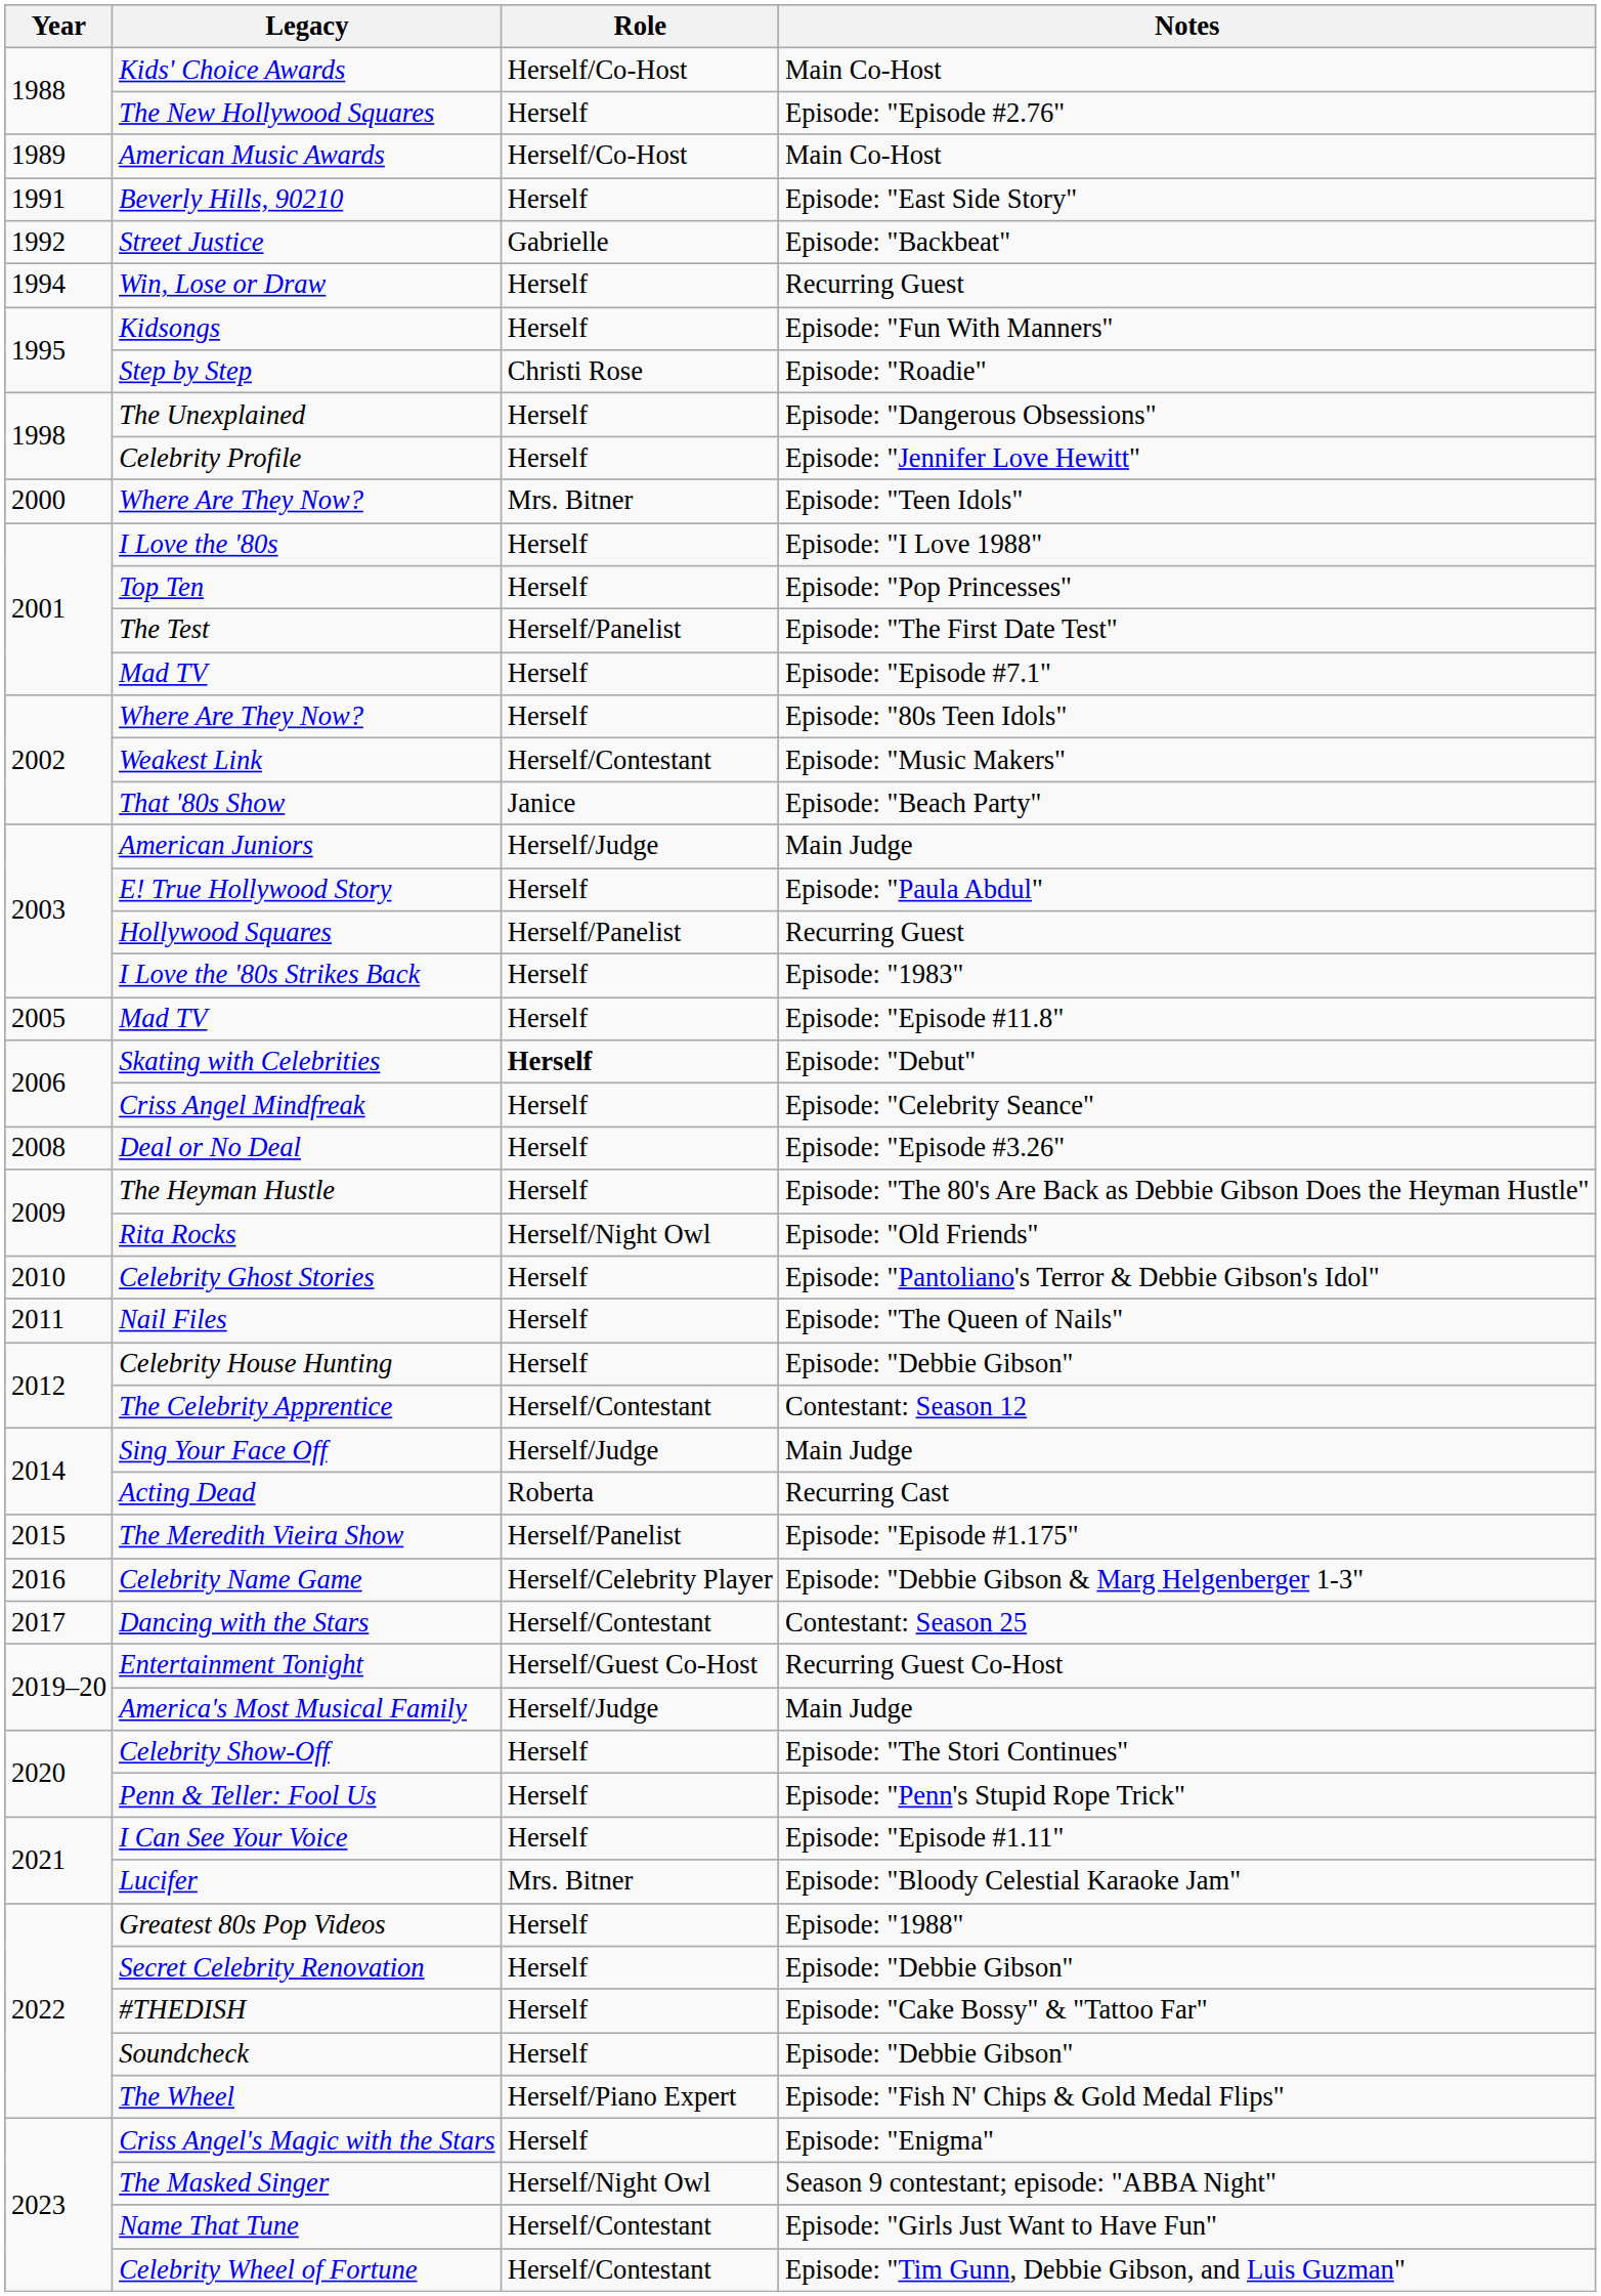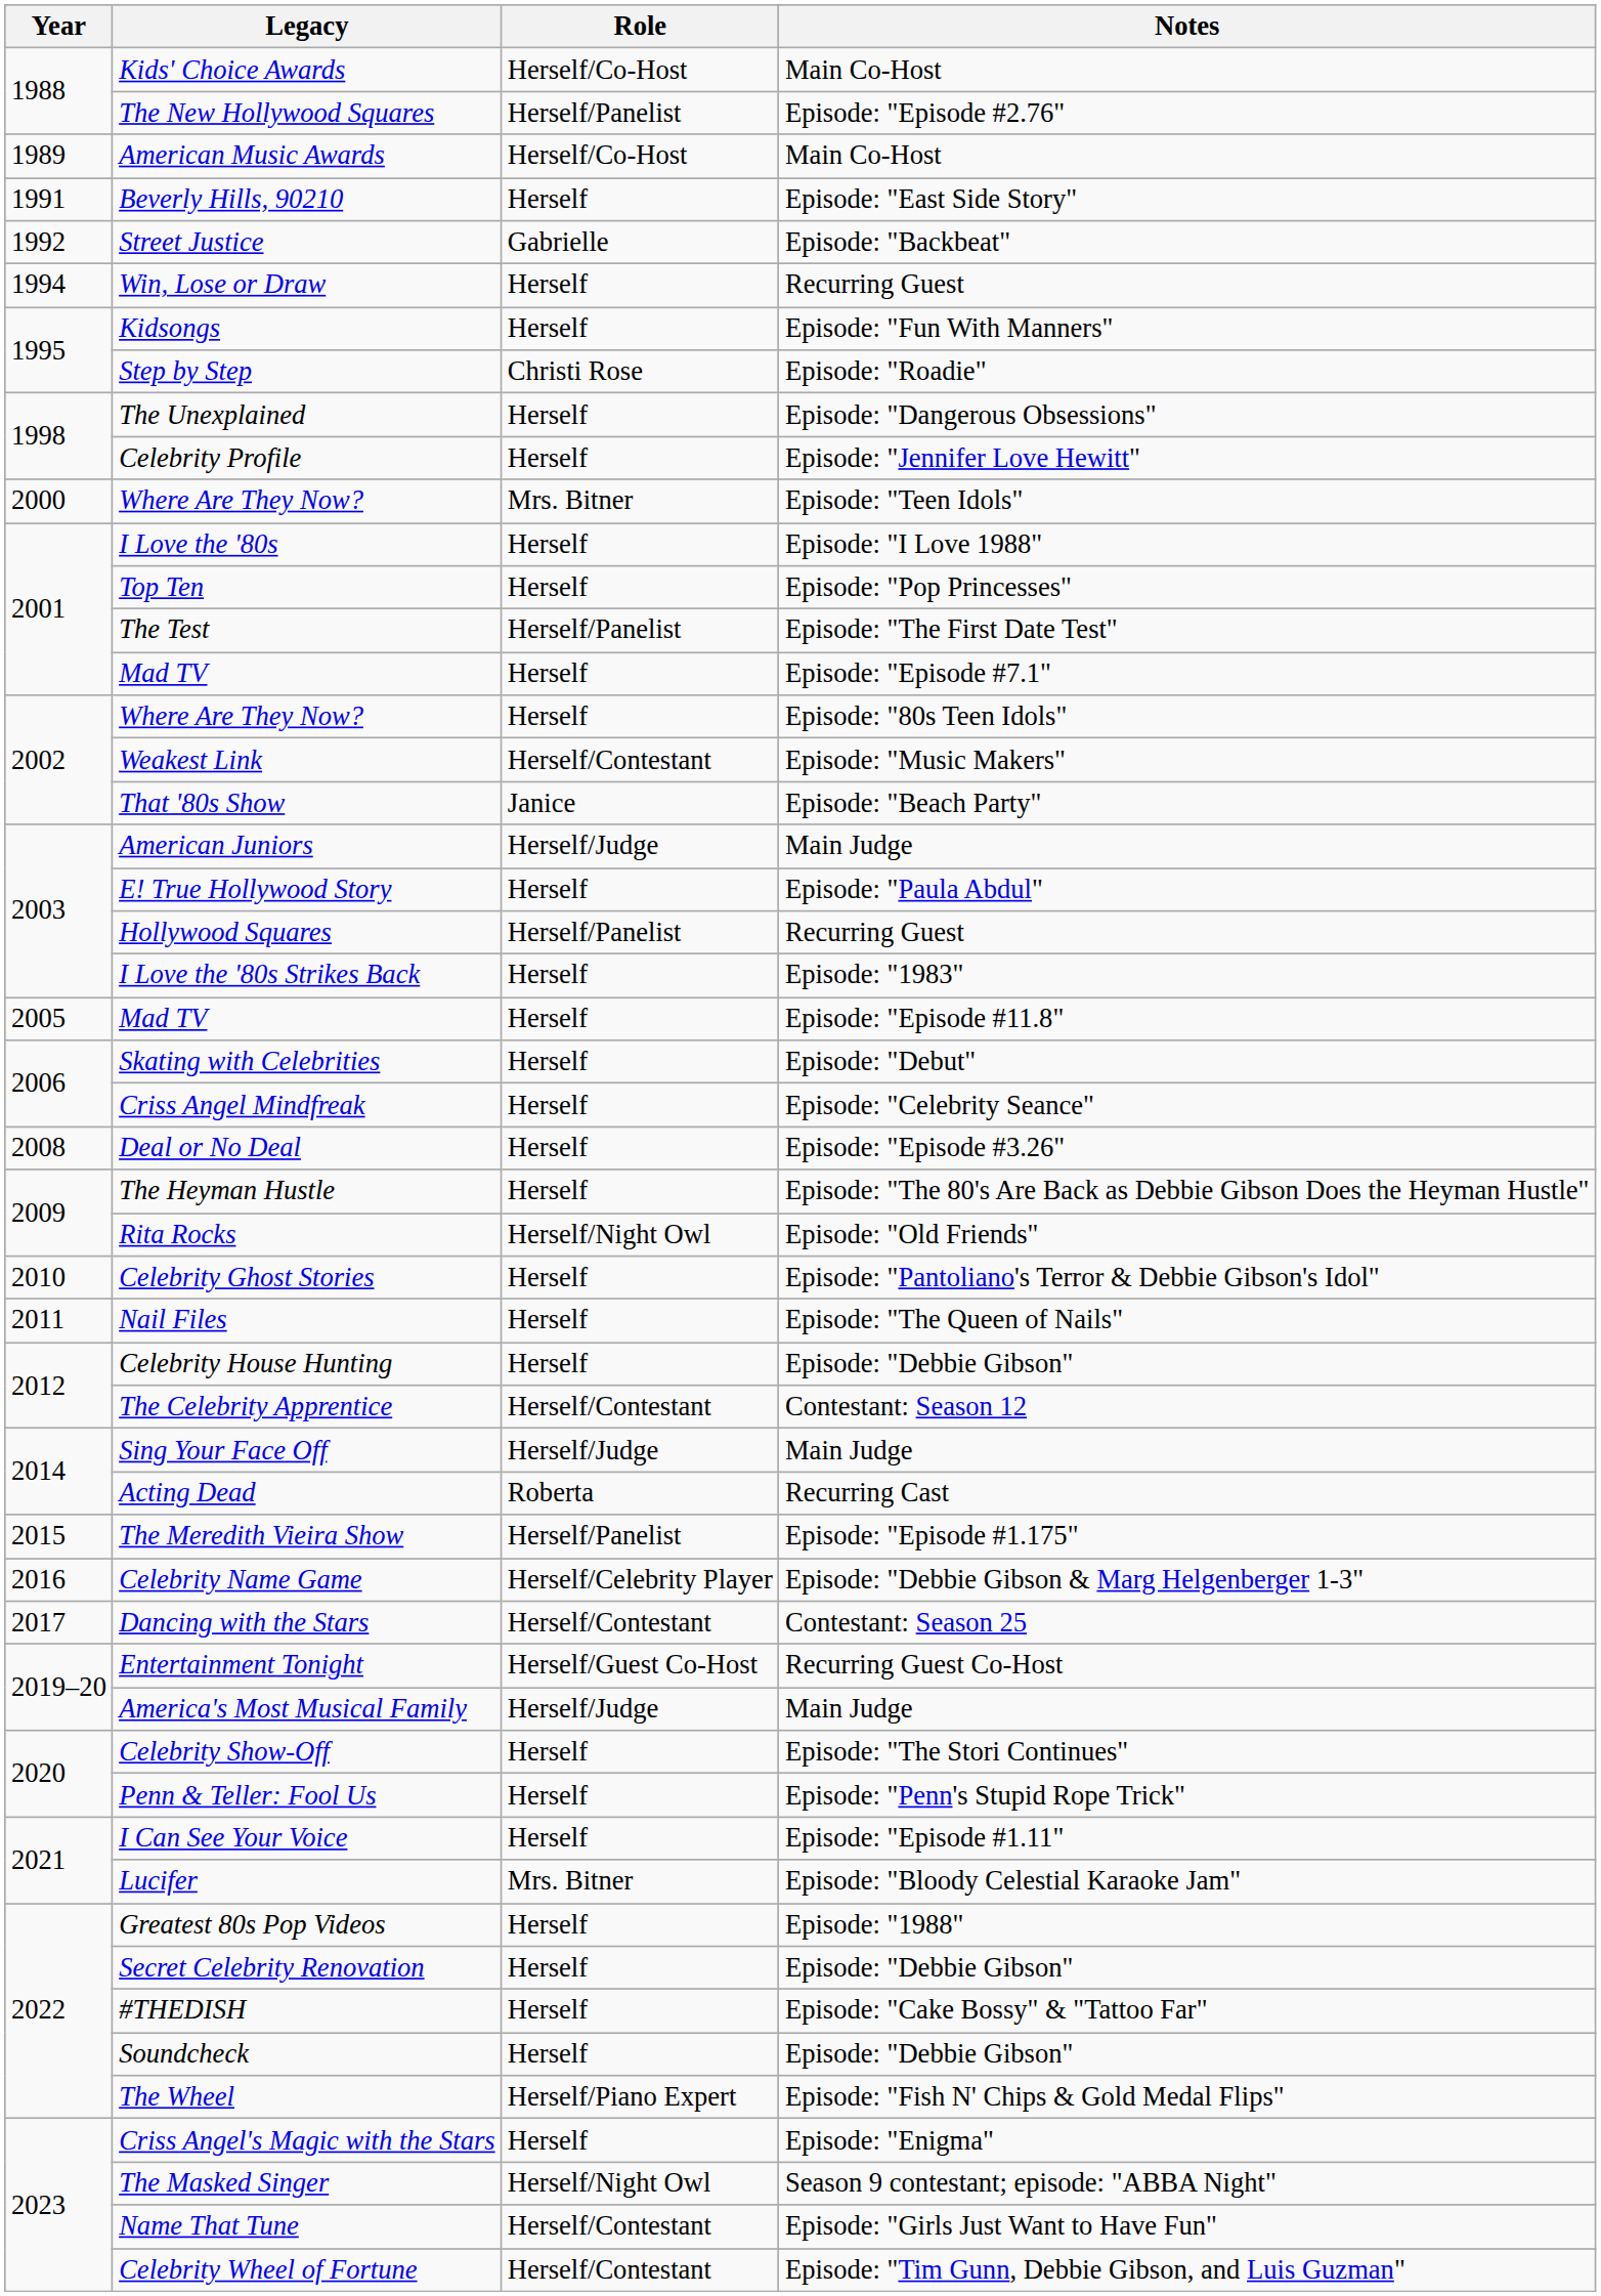The New Hollywood Squares | Role: Herself -> Herself/Panelist
Skating with Celebrities | Role: bold -> normal
